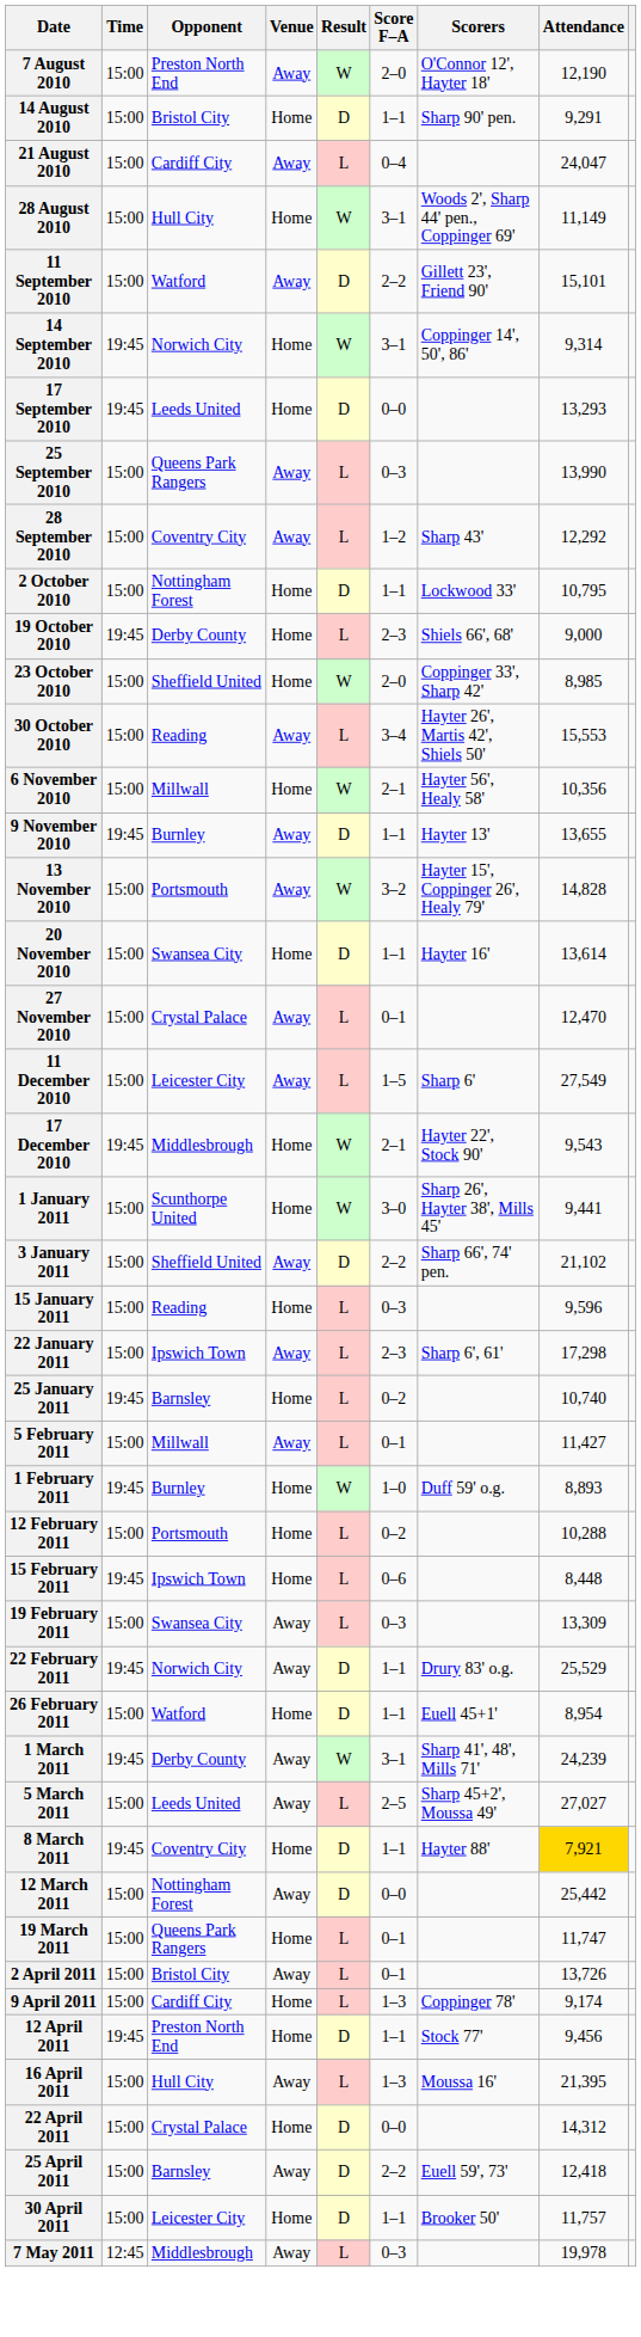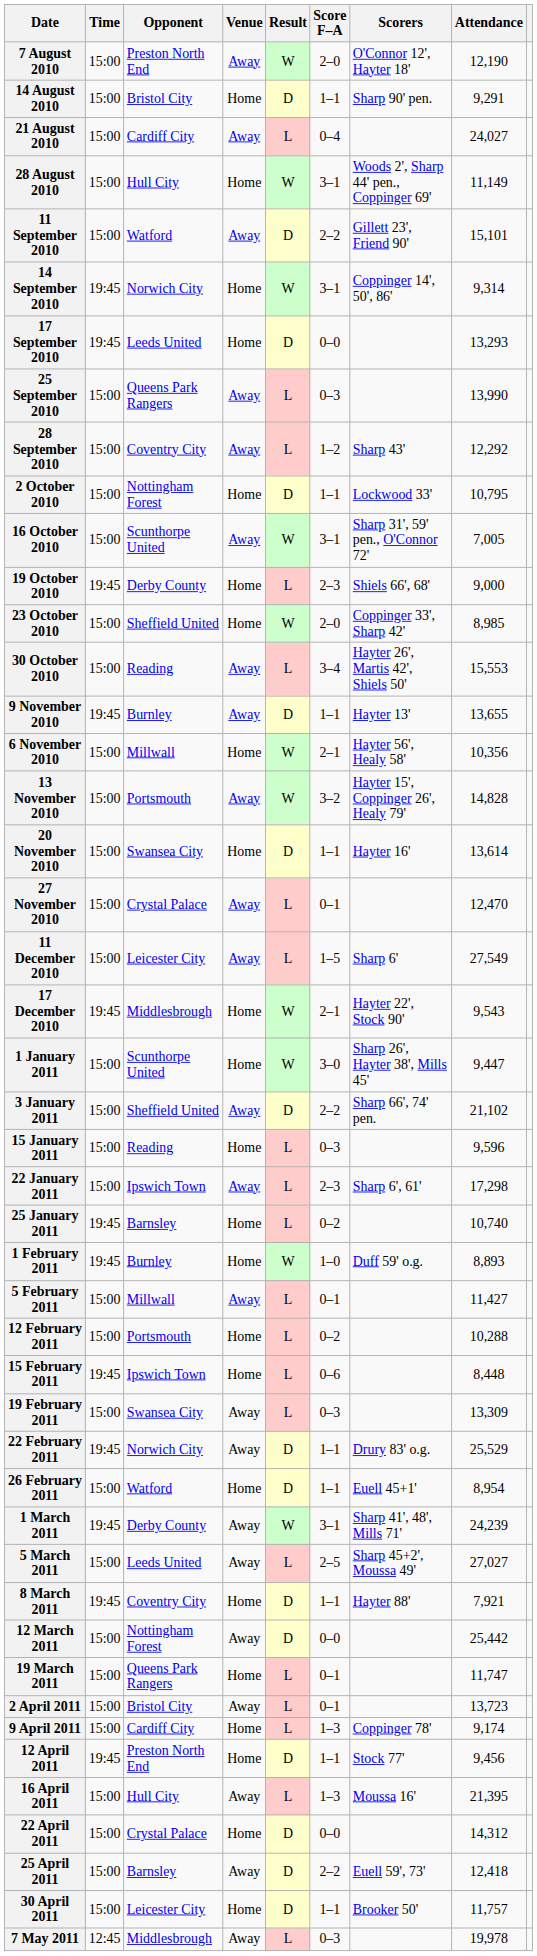21 August 2010 | Attendance: 24,047 -> 24,027
+ row: 16 October 2010 | 15:00 | Scunthorpe United | Away | W | 3–1 | Sharp 31', 59' pen., O'Connor 72' | 7,005
rows swapped: 6 November 2010 <-> 9 November 2010
1 January 2011 | Attendance: 9,441 -> 9,447
rows swapped: 1 February 2011 <-> 5 February 2011
8 March 2011 | Attendance: gold background -> no background
2 April 2011 | Attendance: 13,726 -> 13,723
